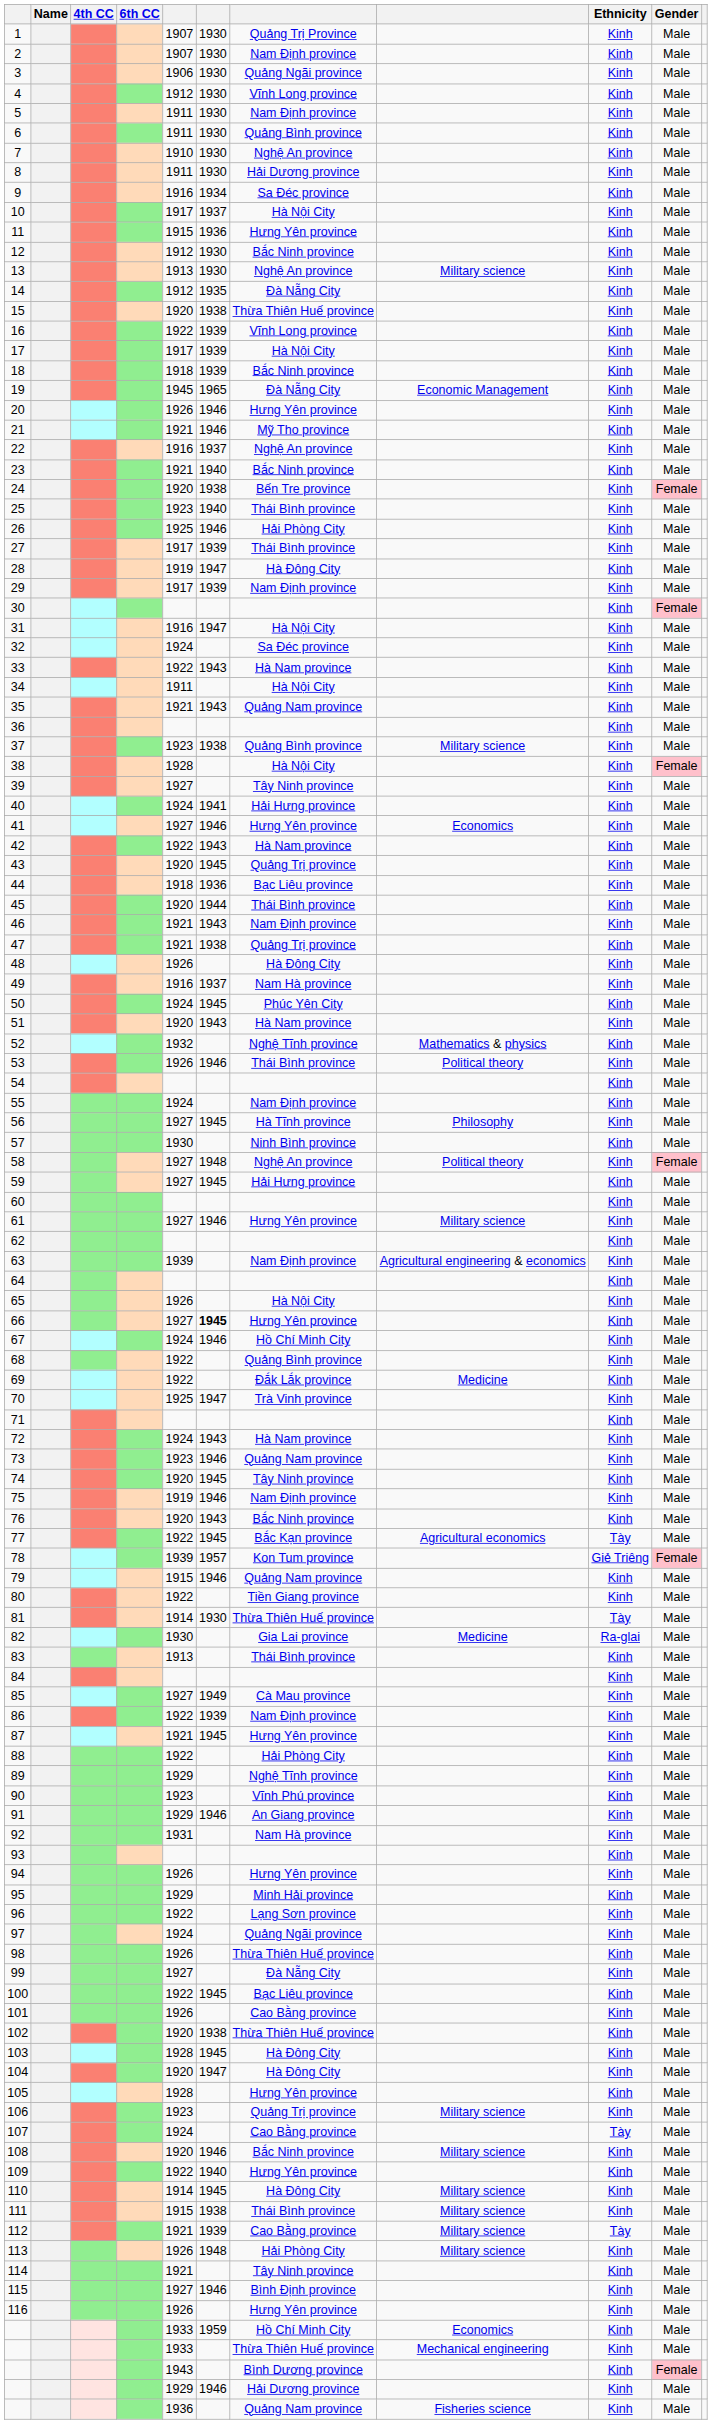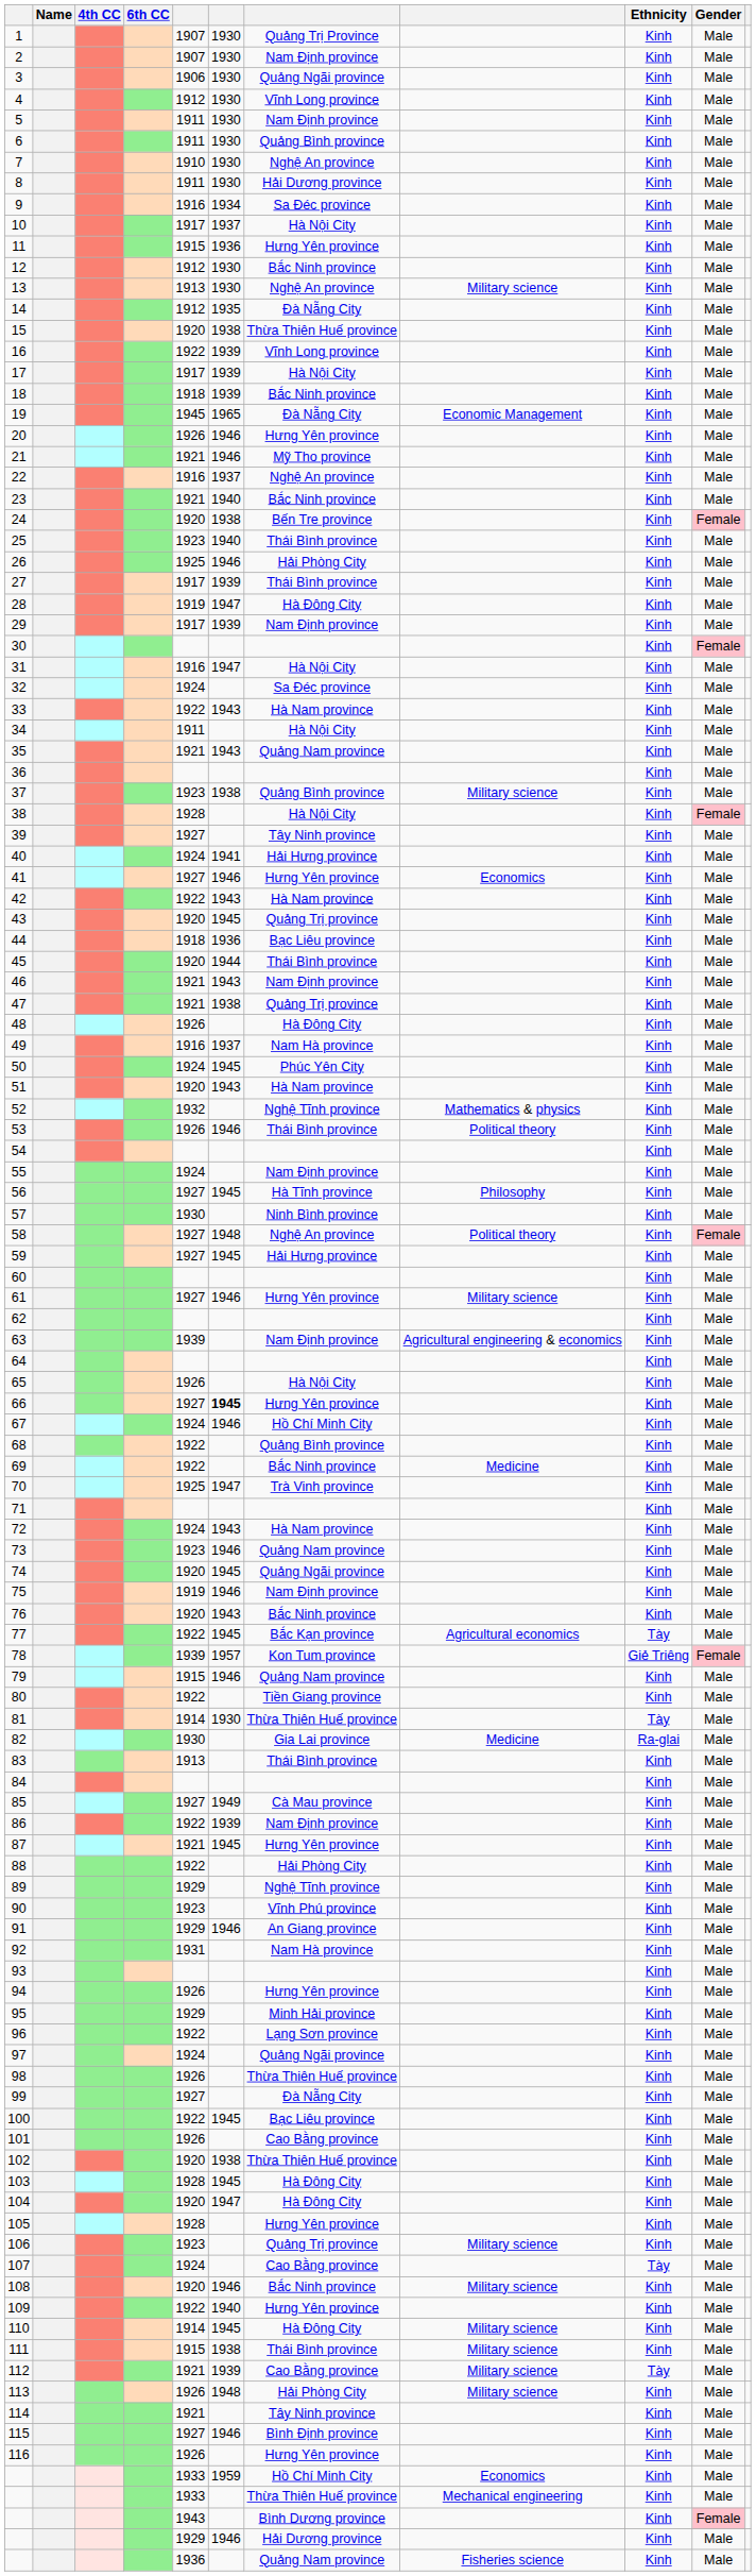69 | column 7: Đắk Lắk province -> Bắc Ninh province
74 | column 7: Tây Ninh province -> Quảng Ngãi province
